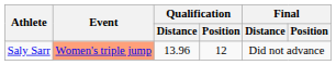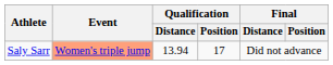Saly Sarr | Qualification / Distance: 13.96 -> 13.94
Saly Sarr | Qualification / Position: 12 -> 17
